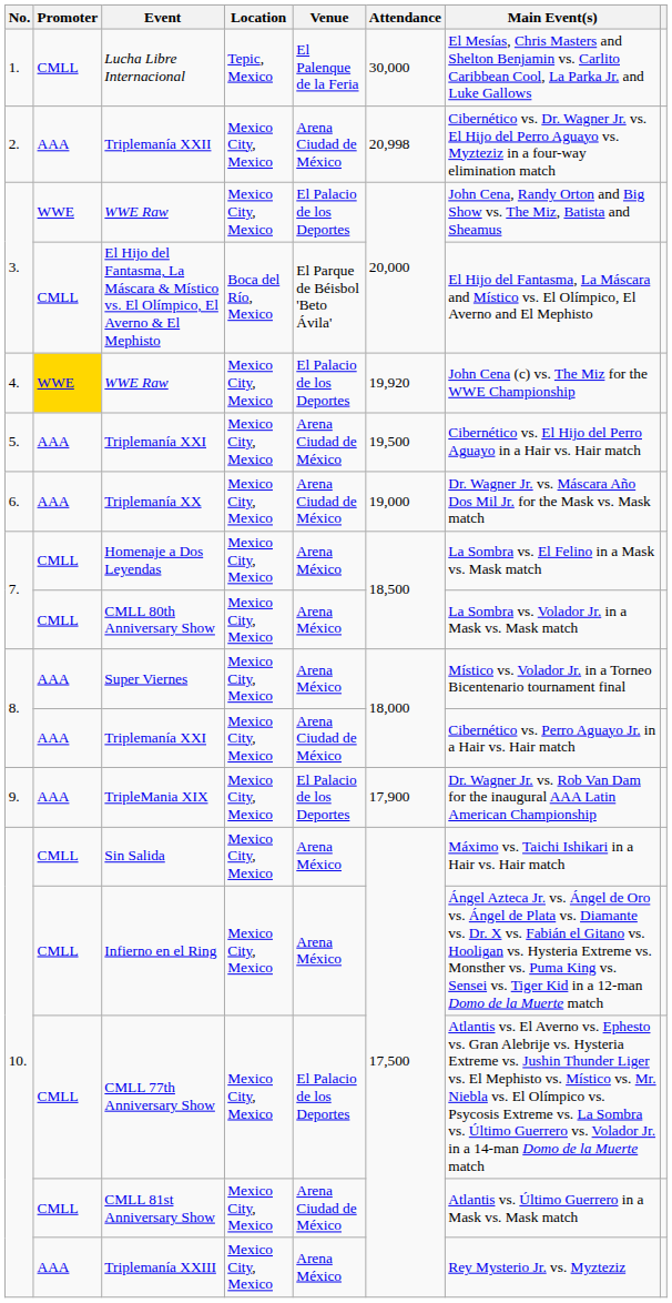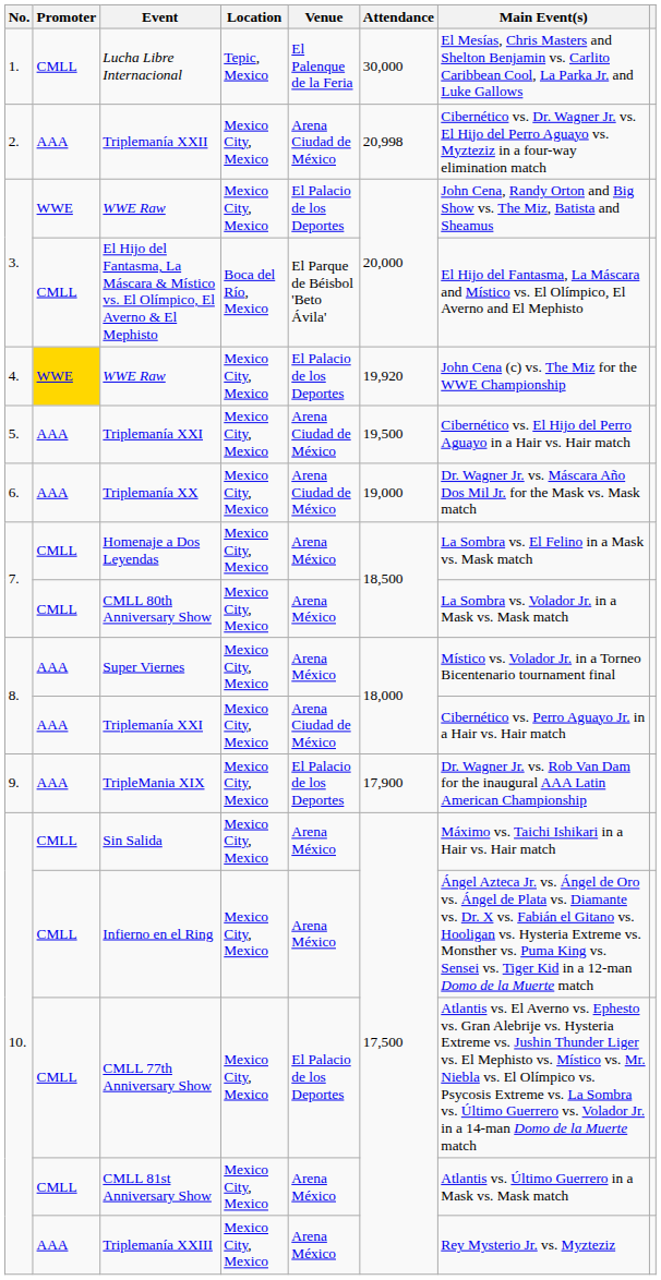CMLL 81st Anniversary Show | Venue: Arena Ciudad de México -> Arena México
